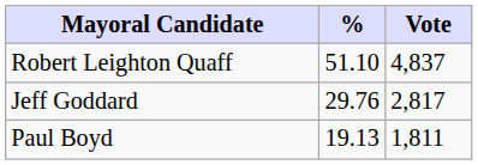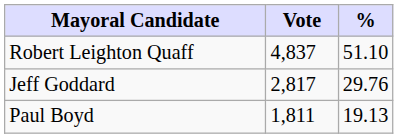columns swapped: Vote <-> %
